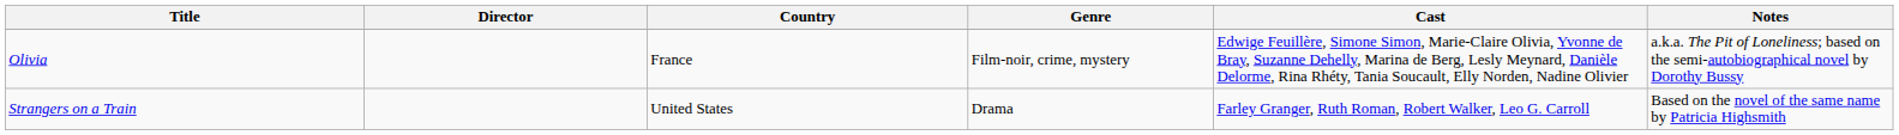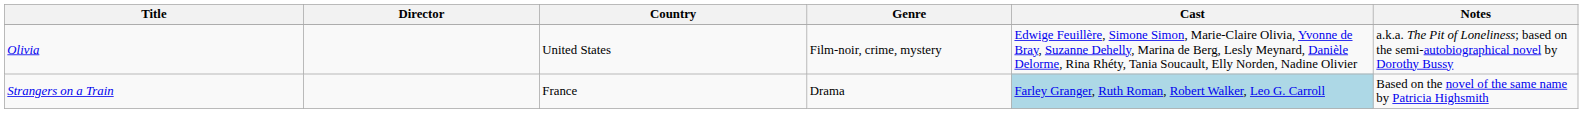Olivia | Country: France -> United States
Strangers on a Train | Country: United States -> France
Strangers on a Train | Cast: no background -> lightblue background
